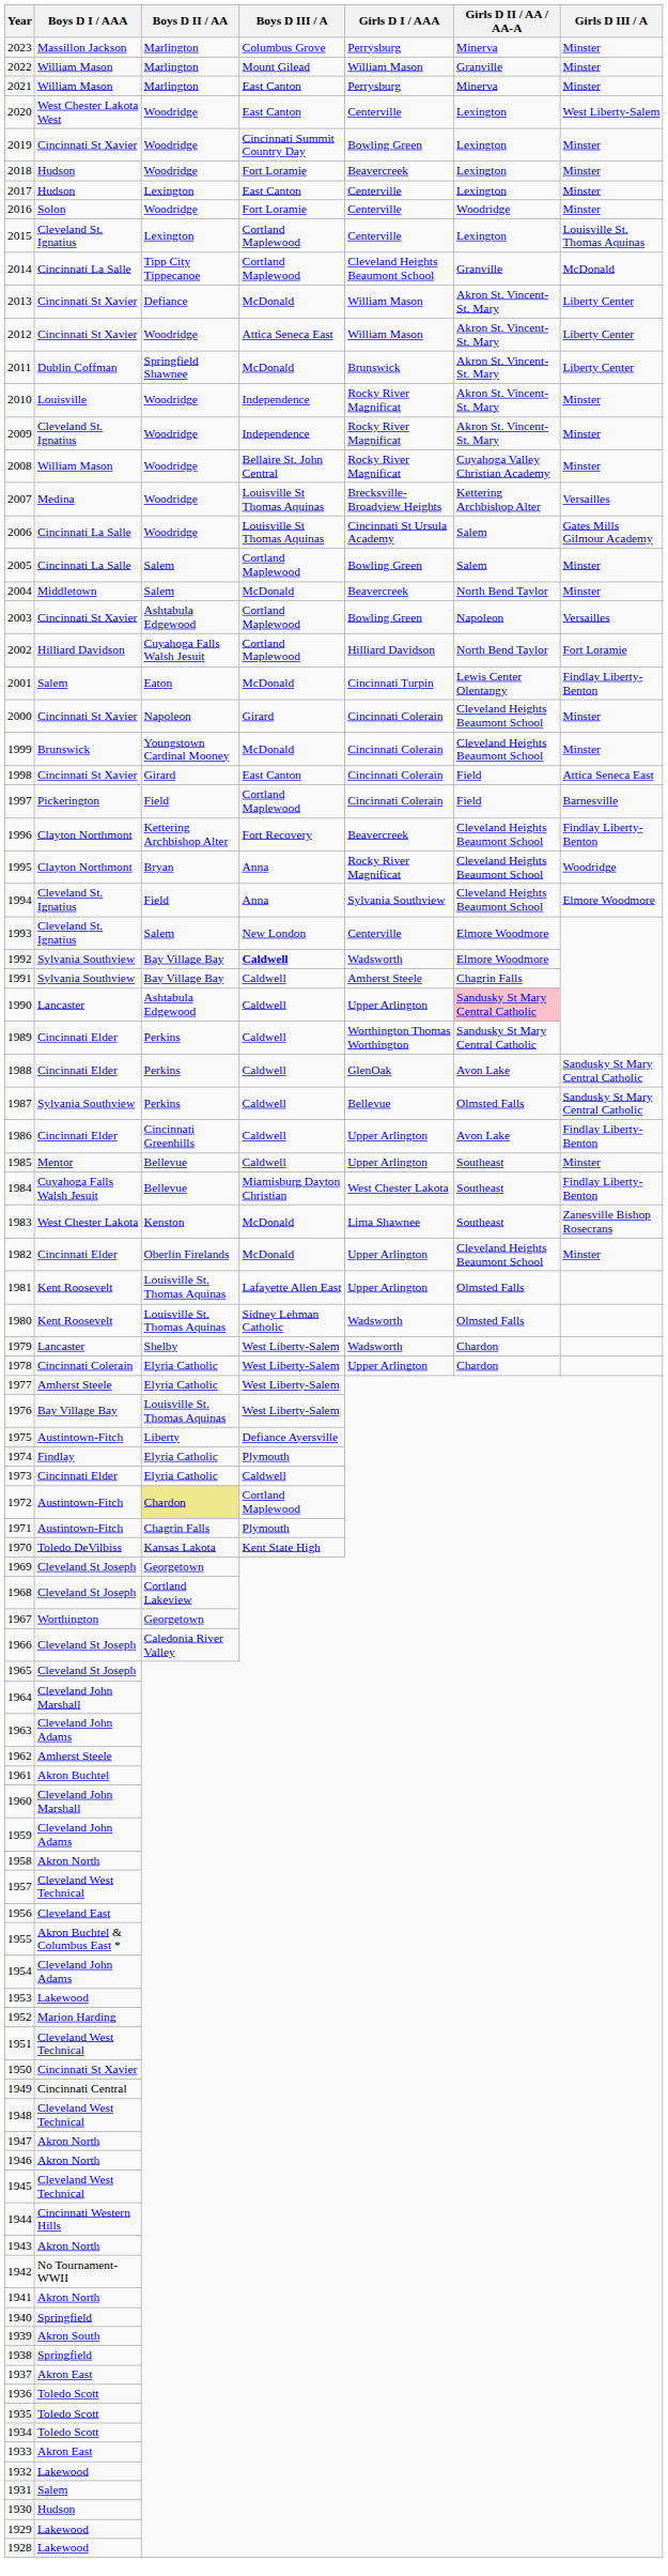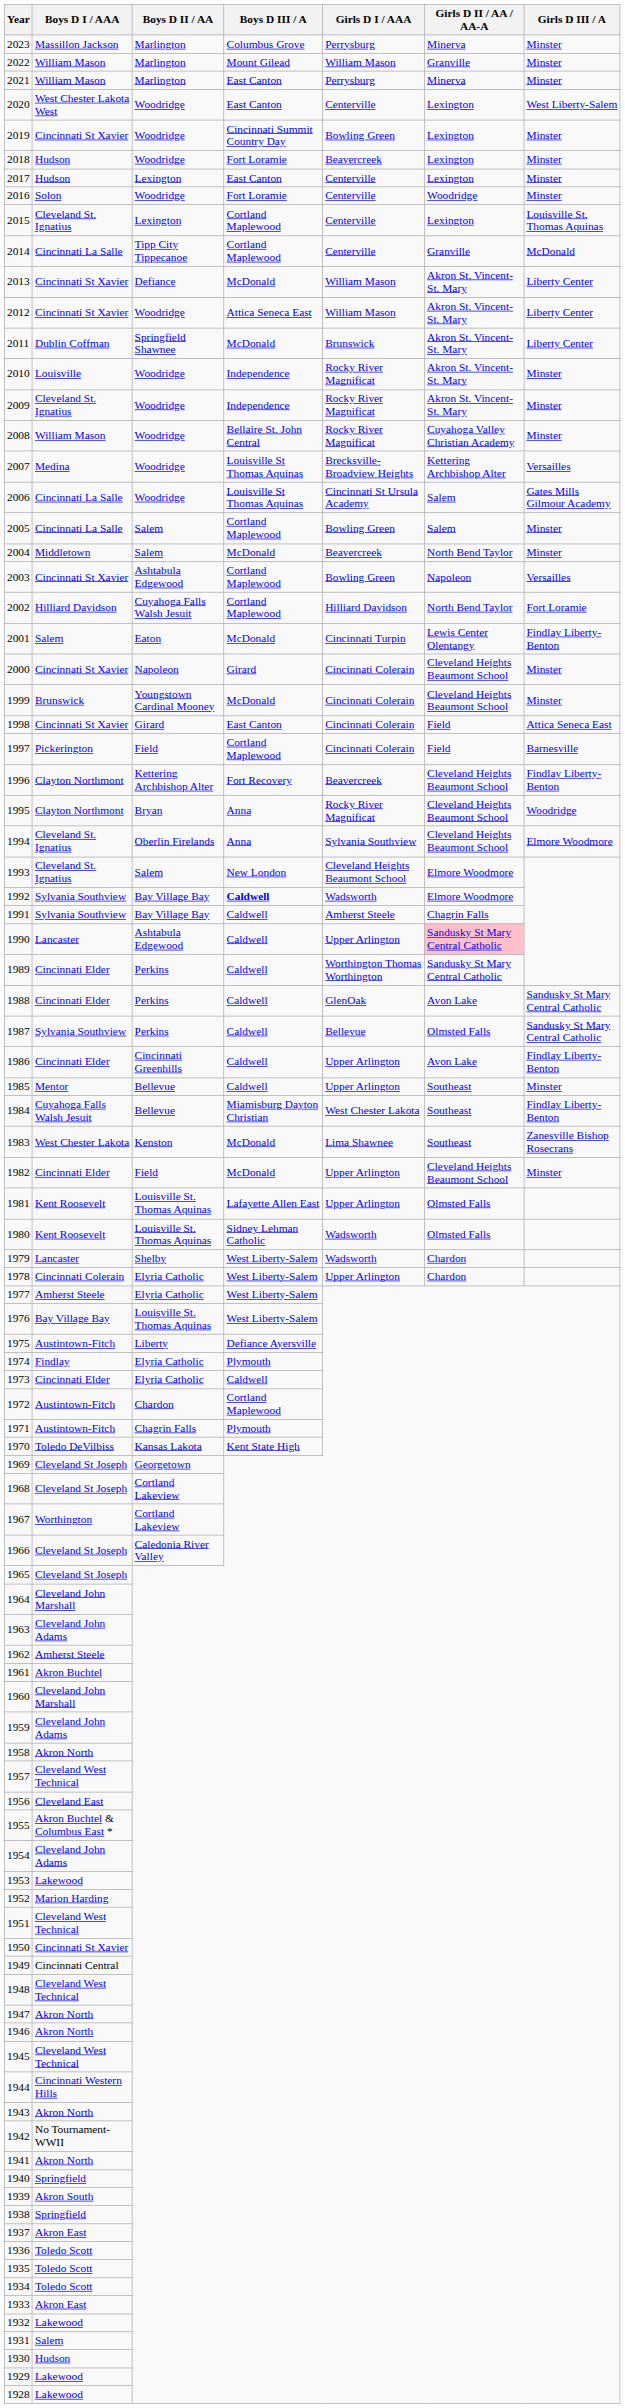2014 | Girls D I / AAA: Cleveland Heights Beaumont School -> Centerville
1994 | Boys D II / AA: Field -> Oberlin Firelands
1993 | Girls D I / AAA: Centerville -> Cleveland Heights Beaumont School
1982 | Boys D II / AA: Oberlin Firelands -> Field
1972 | Boys D II / AA: khaki background -> no background
1967 | Boys D II / AA: Georgetown -> Cortland Lakeview
